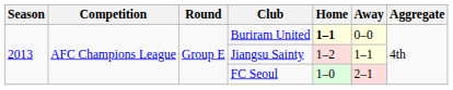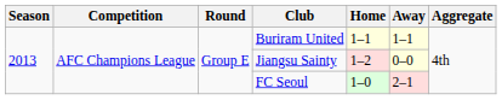Buriram United | Home: bold -> normal
Buriram United | Away: 0–0 -> 1–1
Jiangsu Sainty | Away: 1–1 -> 0–0
